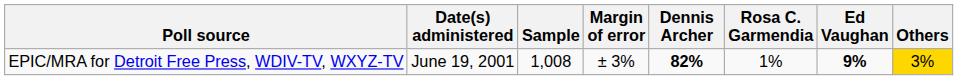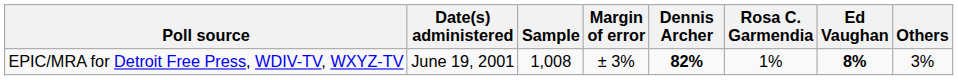EPIC/MRA for Detroit Free Press, WDIV-TV, WXYZ-TV | Ed Vaughan: 9% -> 8%
EPIC/MRA for Detroit Free Press, WDIV-TV, WXYZ-TV | Others: gold background -> no background
